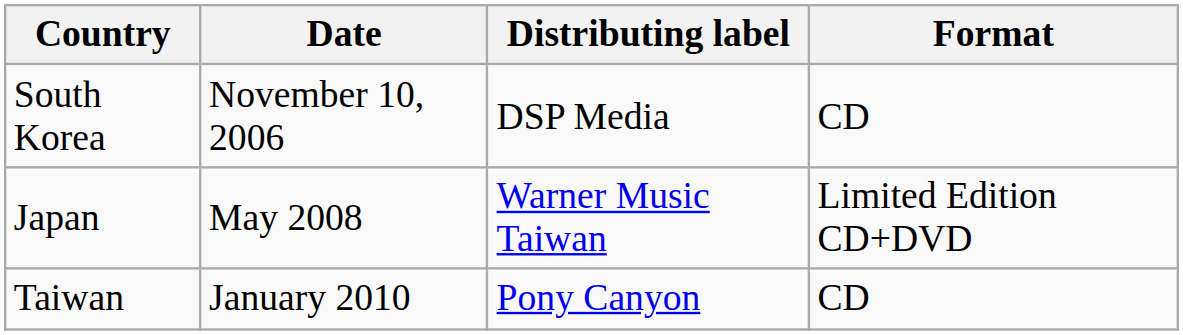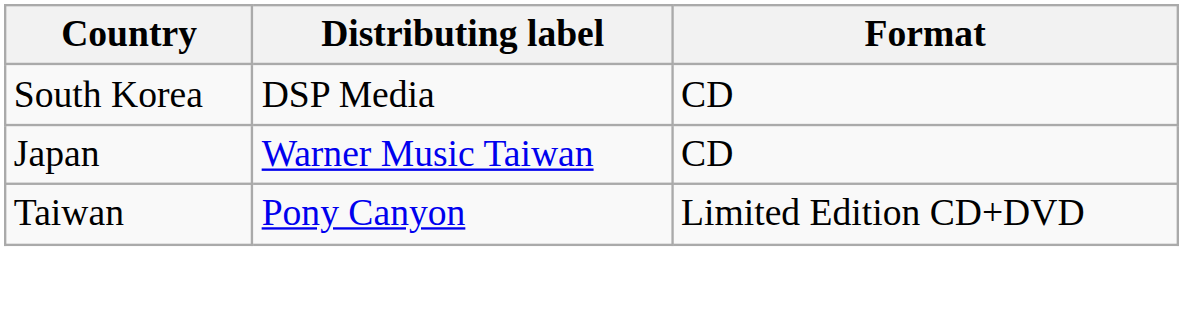- column: Date | November 10, 2006 | May 2008 | January 2010
Japan | Format: Limited Edition CD+DVD -> CD
Taiwan | Format: CD -> Limited Edition CD+DVD
